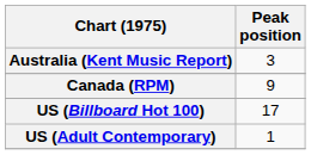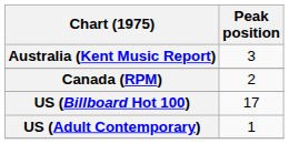Canada (RPM) | Peak position: 9 -> 2
